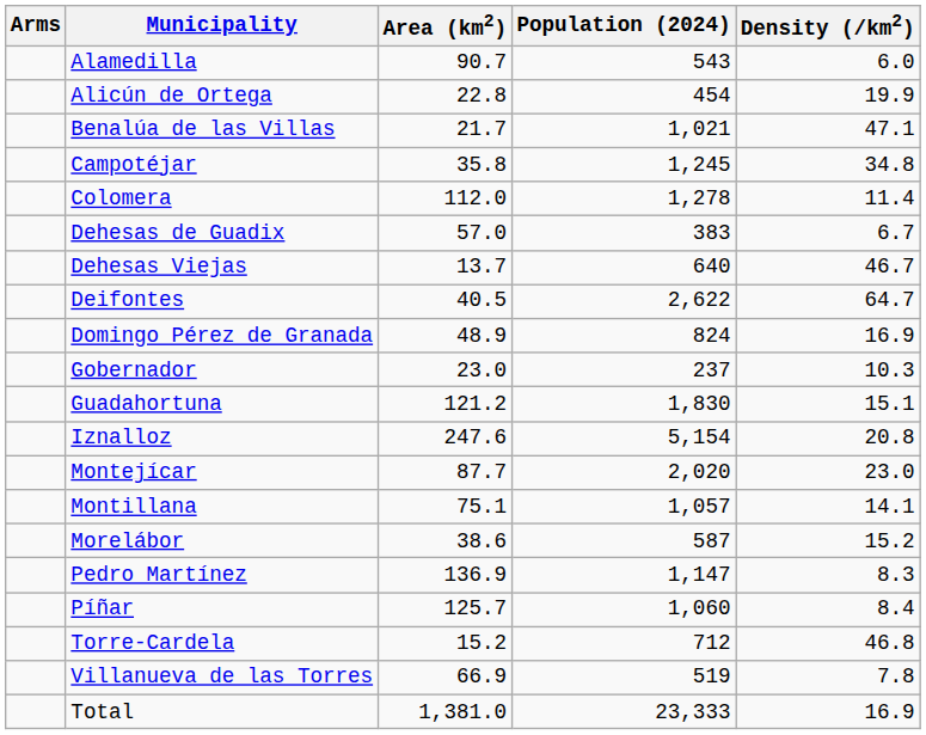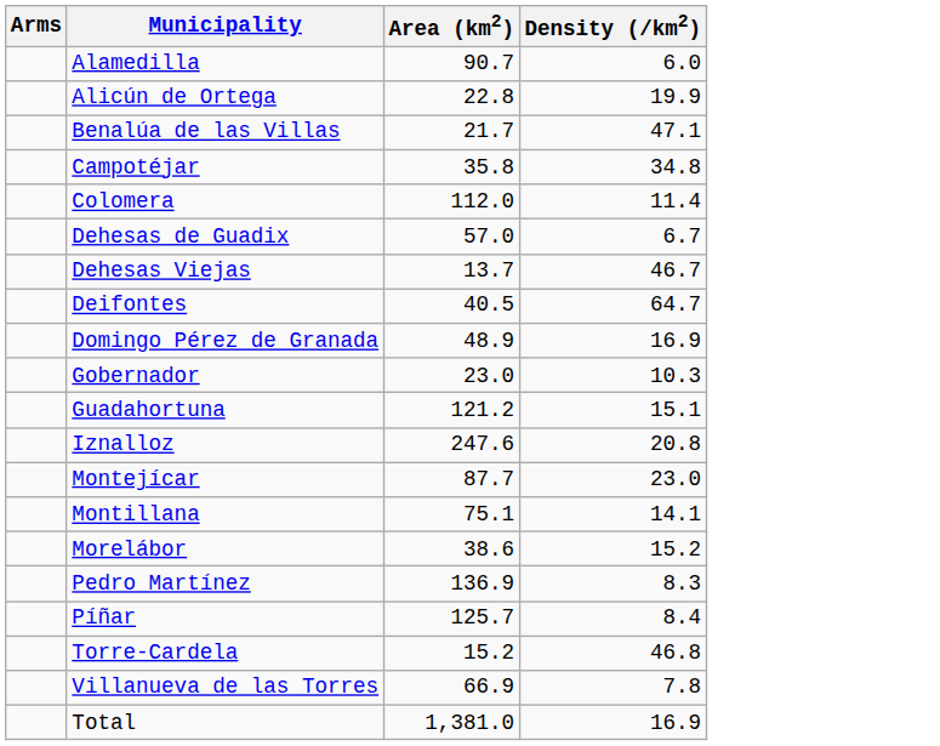- column: Population (2024) | 543 | 454 | 1,021 | 1,245 | 1,278 | 383 | 640 | 2,622 | 824 | 237 | 1,830 | 5,154 | 2,020 | 1,057 | 587 | 1,147 | 1,060 | 712 | 519 | 23,333
